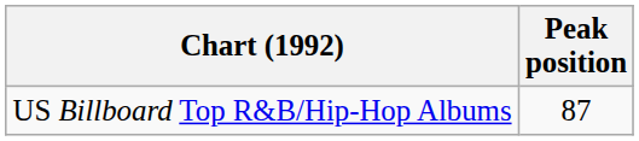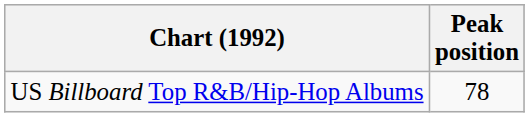US Billboard Top R&B/Hip-Hop Albums | Peak position: 87 -> 78
